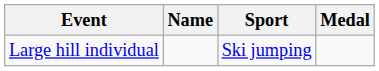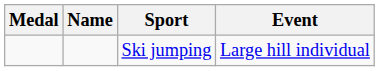columns swapped: Medal <-> Event
